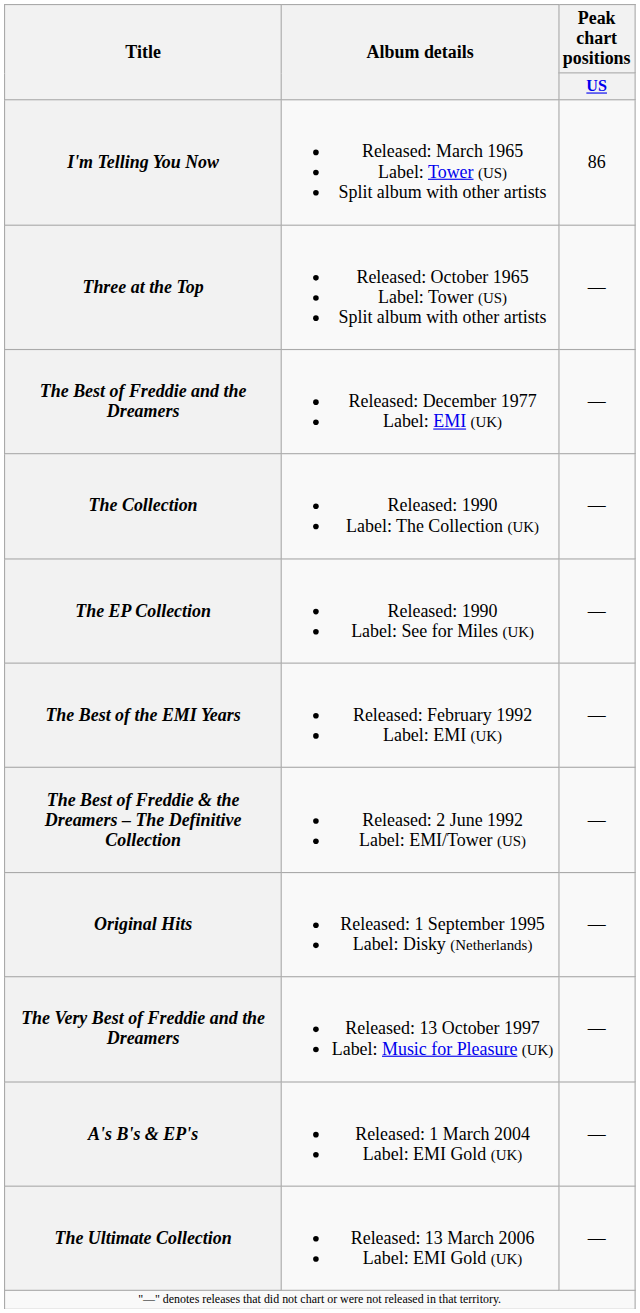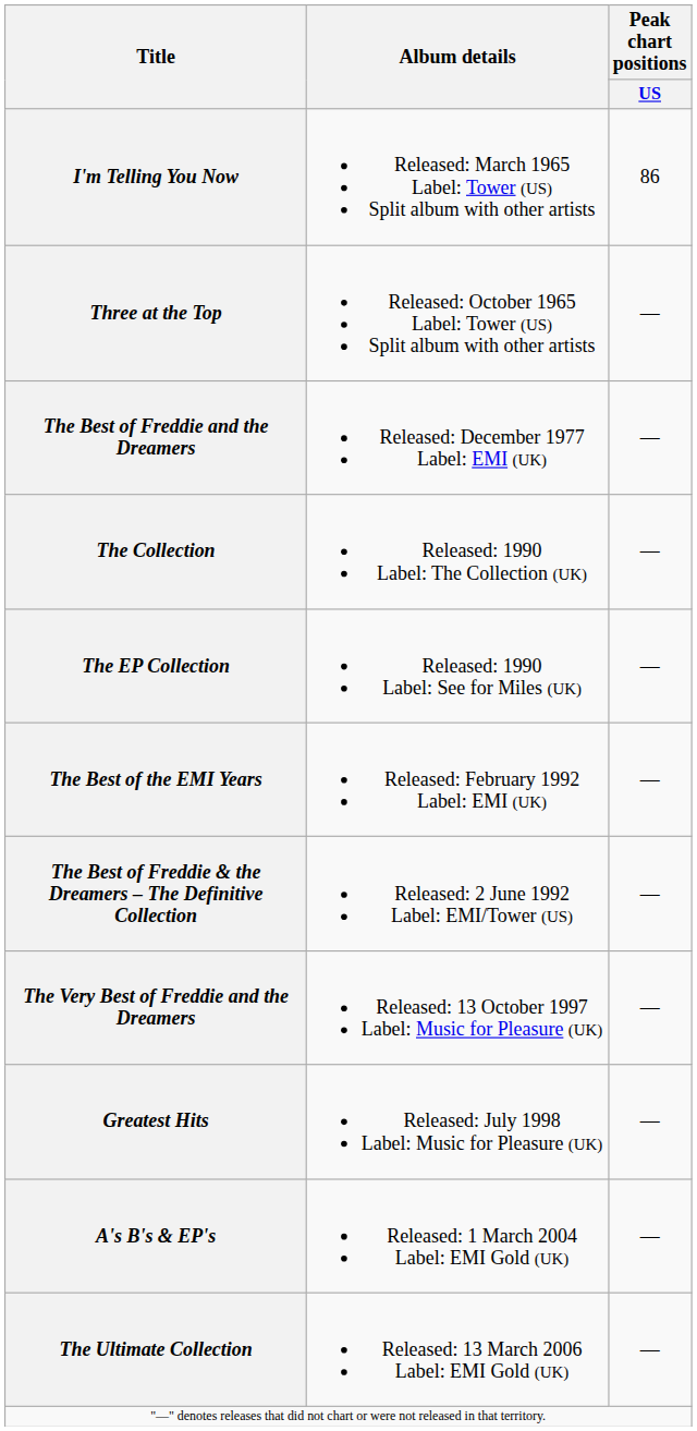- row: Original Hits | Released: 1 September 1995 Label: Disky (Netherlands) | —
+ row: Greatest Hits | Released: July 1998 Label: Music for Pleasure (UK) | —
